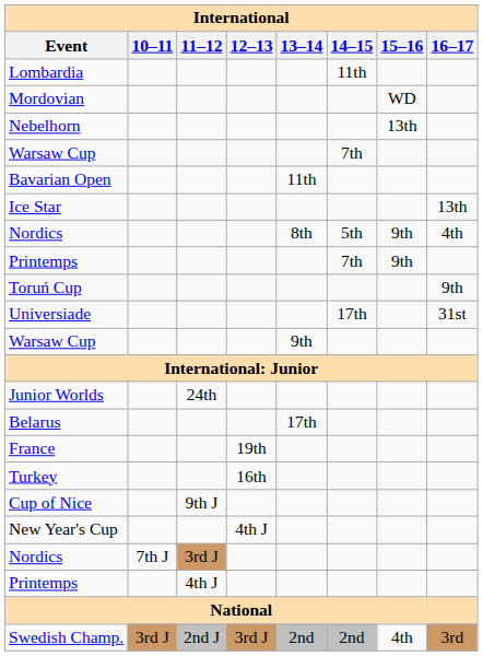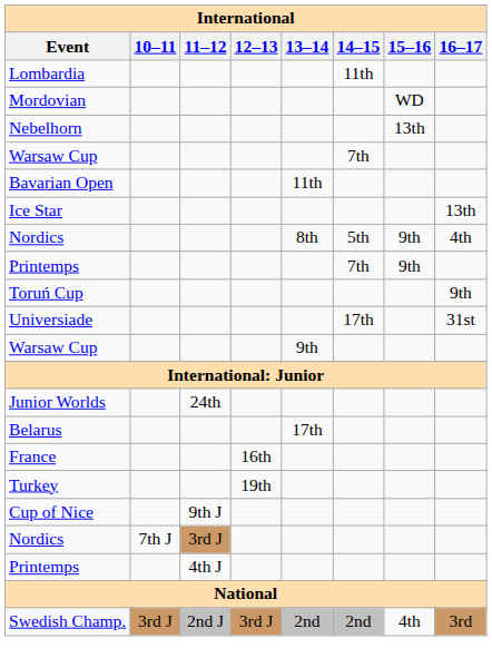France | 12–13: 19th -> 16th
Turkey | 12–13: 16th -> 19th
- row: New Year's Cup | 4th J
